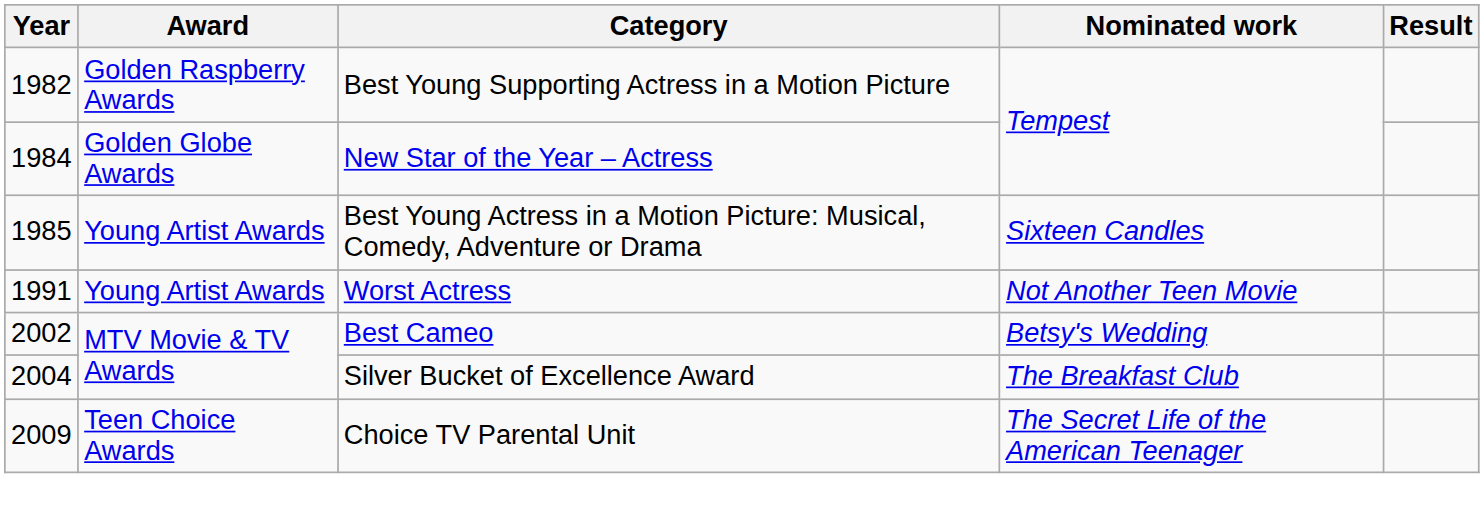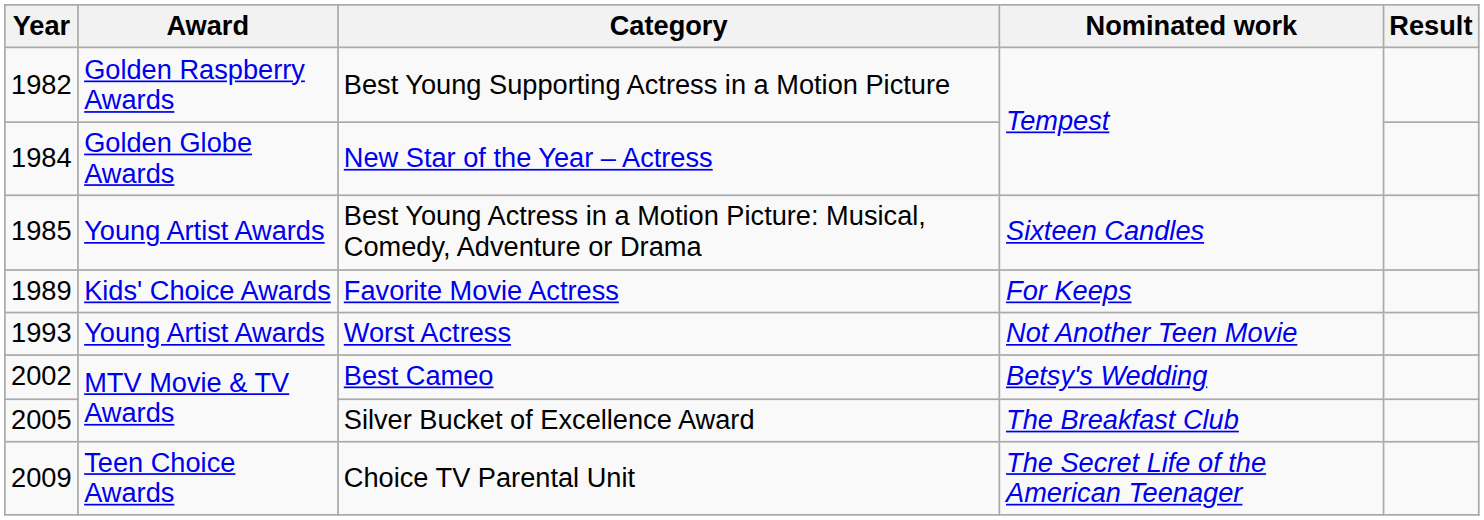+ row: 1989 | Kids' Choice Awards | Favorite Movie Actress | For Keeps
Worst Actress | Year: 1991 -> 1993
Silver Bucket of Excellence Award | Year: 2004 -> 2005
